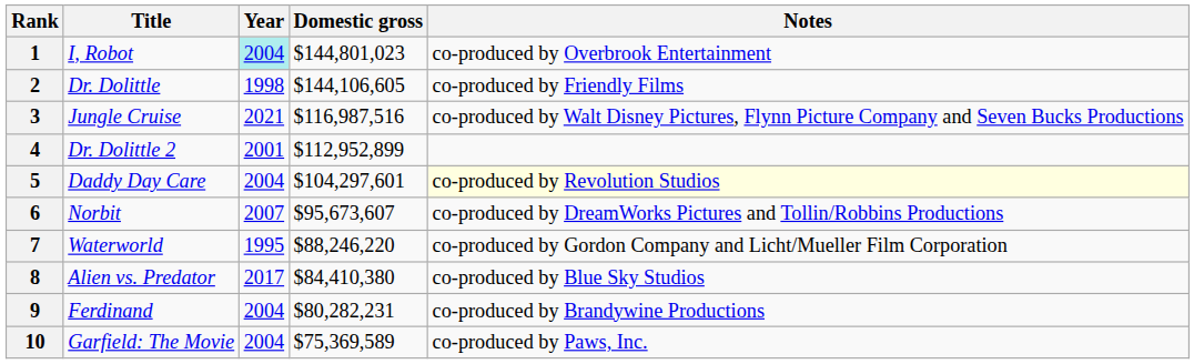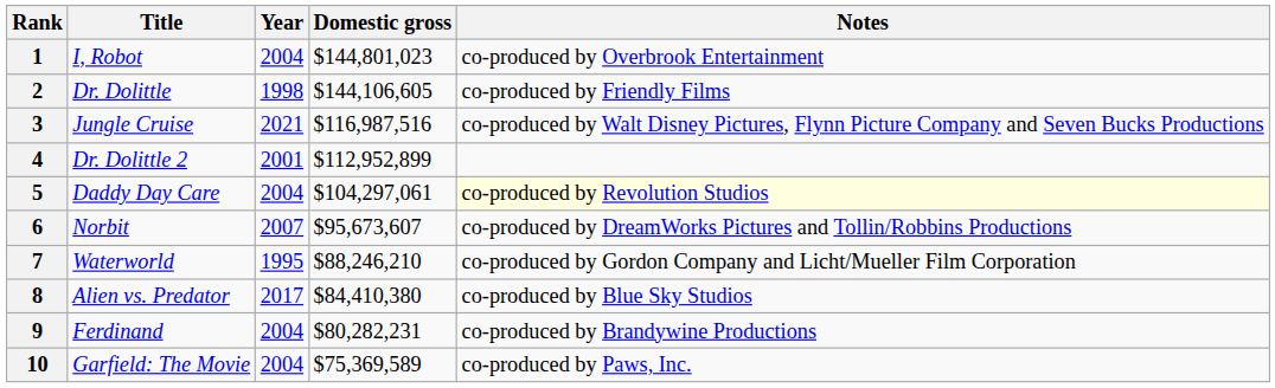1 | Year: paleturquoise background -> no background
5 | Domestic gross: $104,297,601 -> $104,297,061
7 | Domestic gross: $88,246,220 -> $88,246,210
